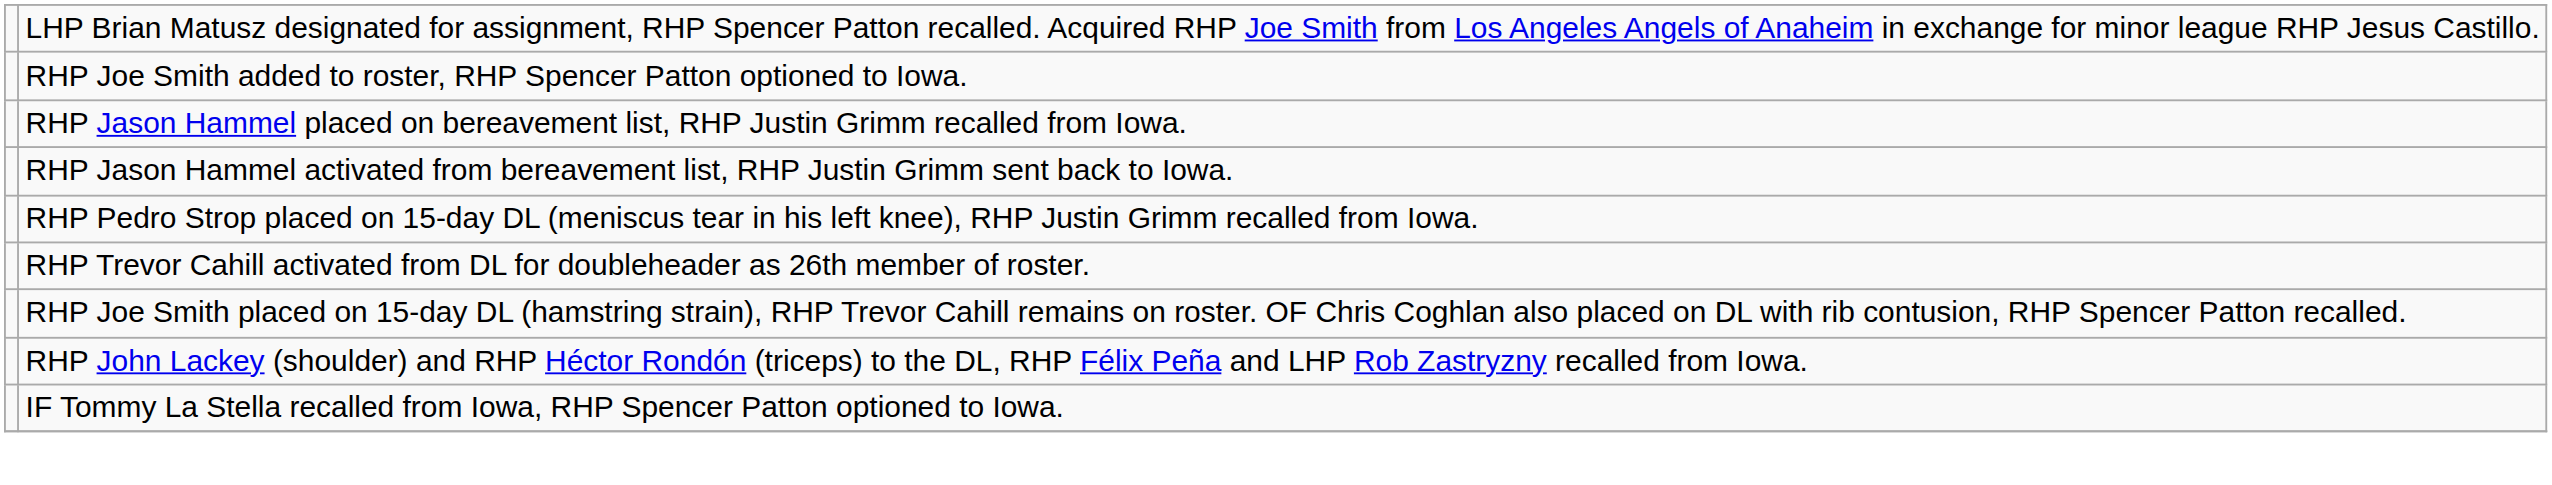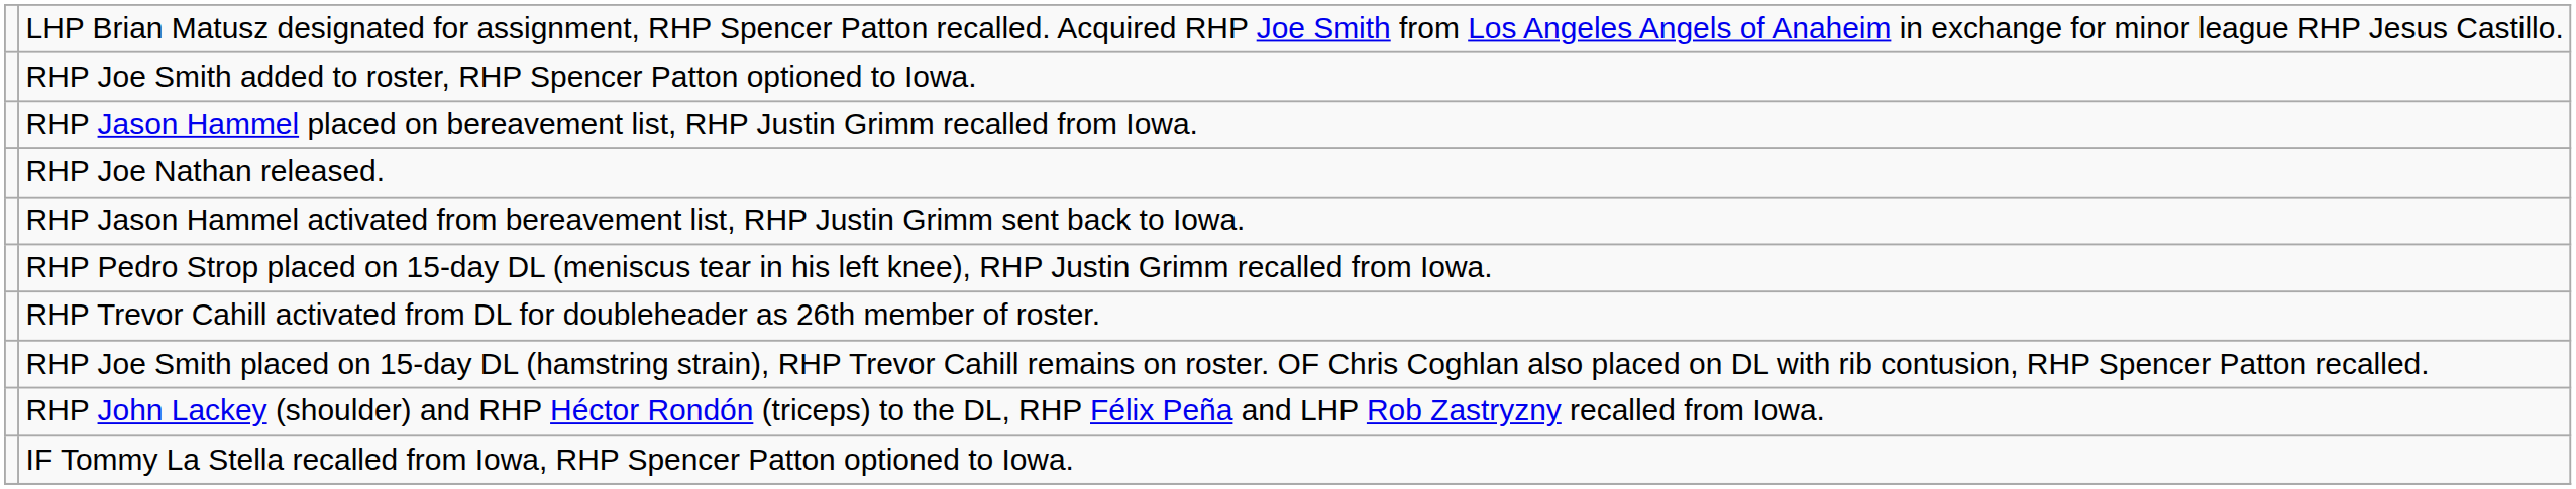+ row: RHP Joe Nathan released.
